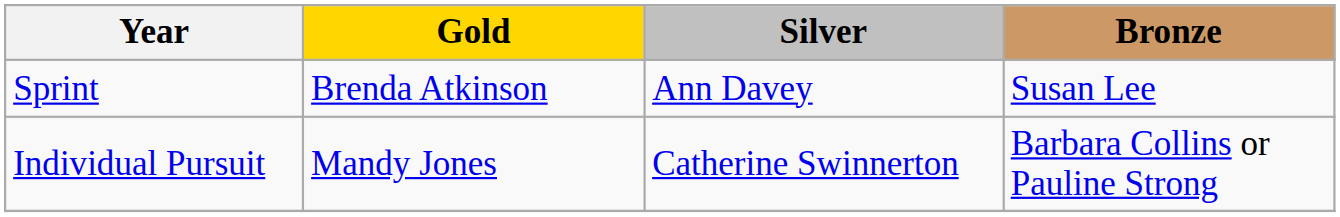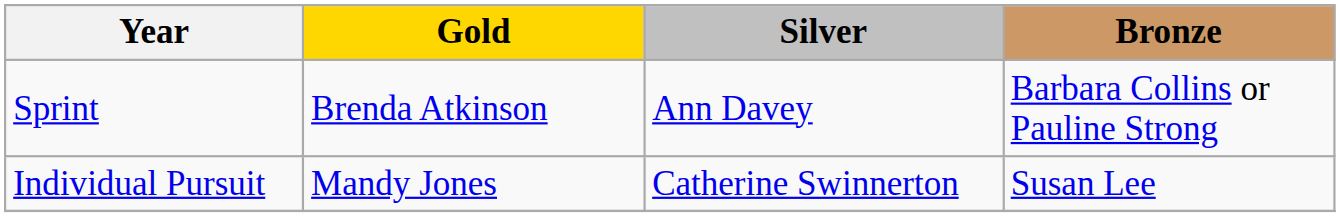Sprint | Bronze: Susan Lee -> Barbara Collins or Pauline Strong
Individual Pursuit | Bronze: Barbara Collins or Pauline Strong -> Susan Lee
